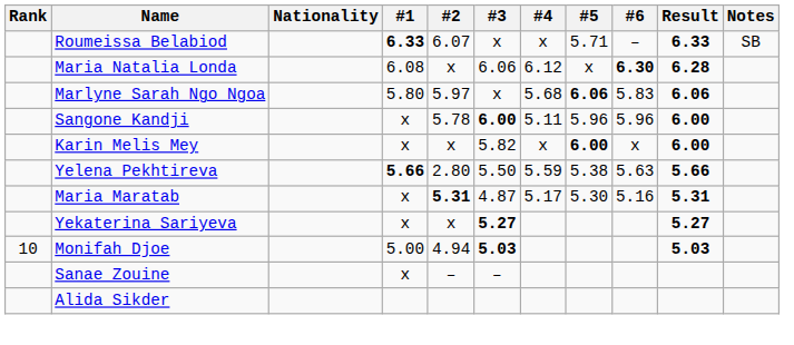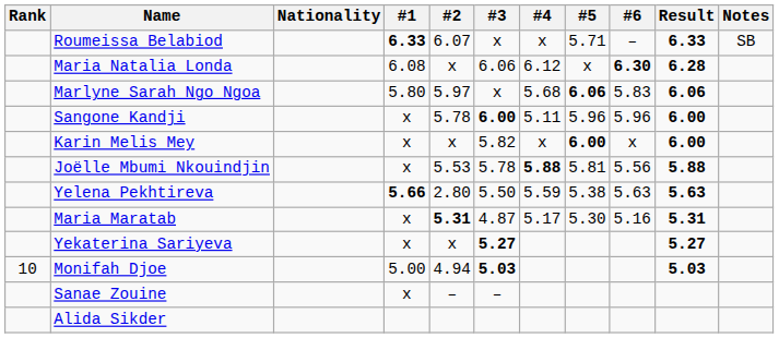+ row: Joëlle Mbumi Nkouindjin | x | 5.53 | 5.78 | 5.88 | 5.81 | 5.56 | 5.88
Yelena Pekhtireva | Result: 5.66 -> 5.63
